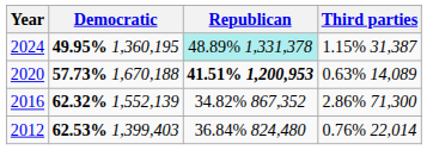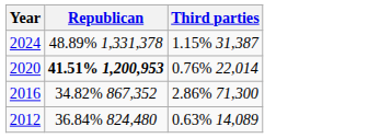- column: Democratic | 49.95% 1,360,195 | 57.73% 1,670,188 | 62.32% 1,552,139 | 62.53% 1,399,403
2024 | Republican: paleturquoise background -> no background
2020 | Third parties: 0.63% 14,089 -> 0.76% 22,014
2012 | Third parties: 0.76% 22,014 -> 0.63% 14,089
